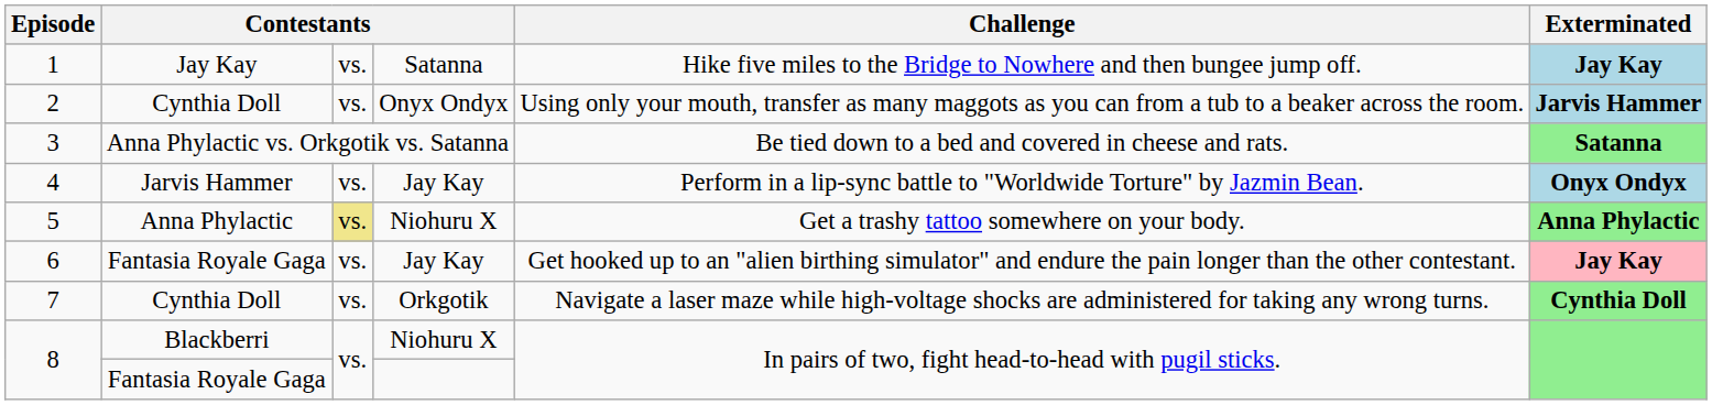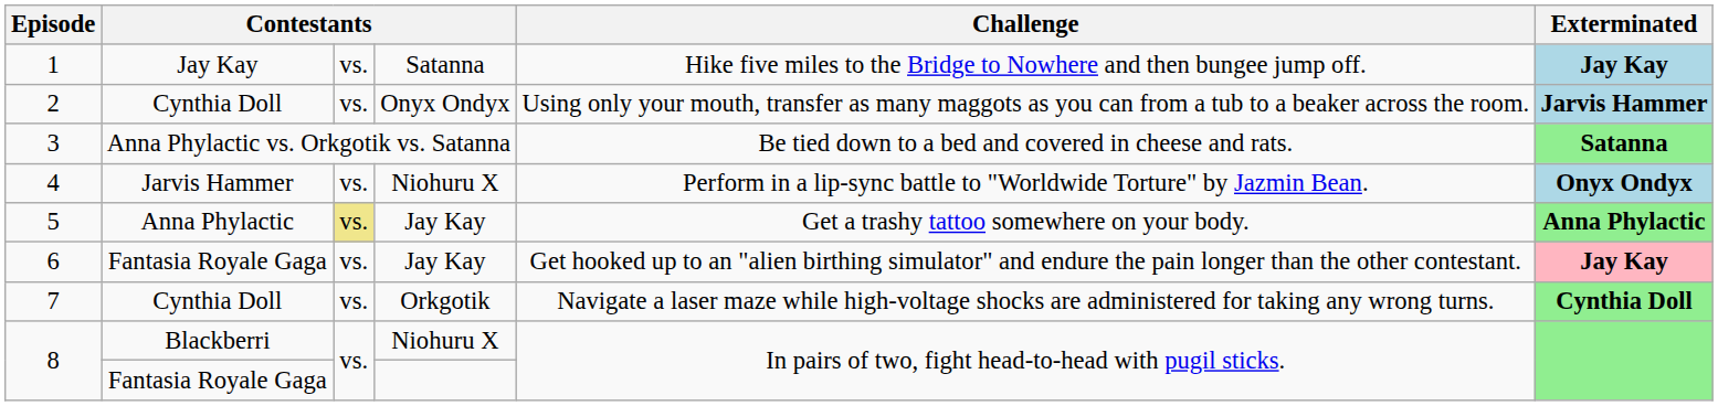4 | column 4: Jay Kay -> Niohuru X
5 | column 4: Niohuru X -> Jay Kay
